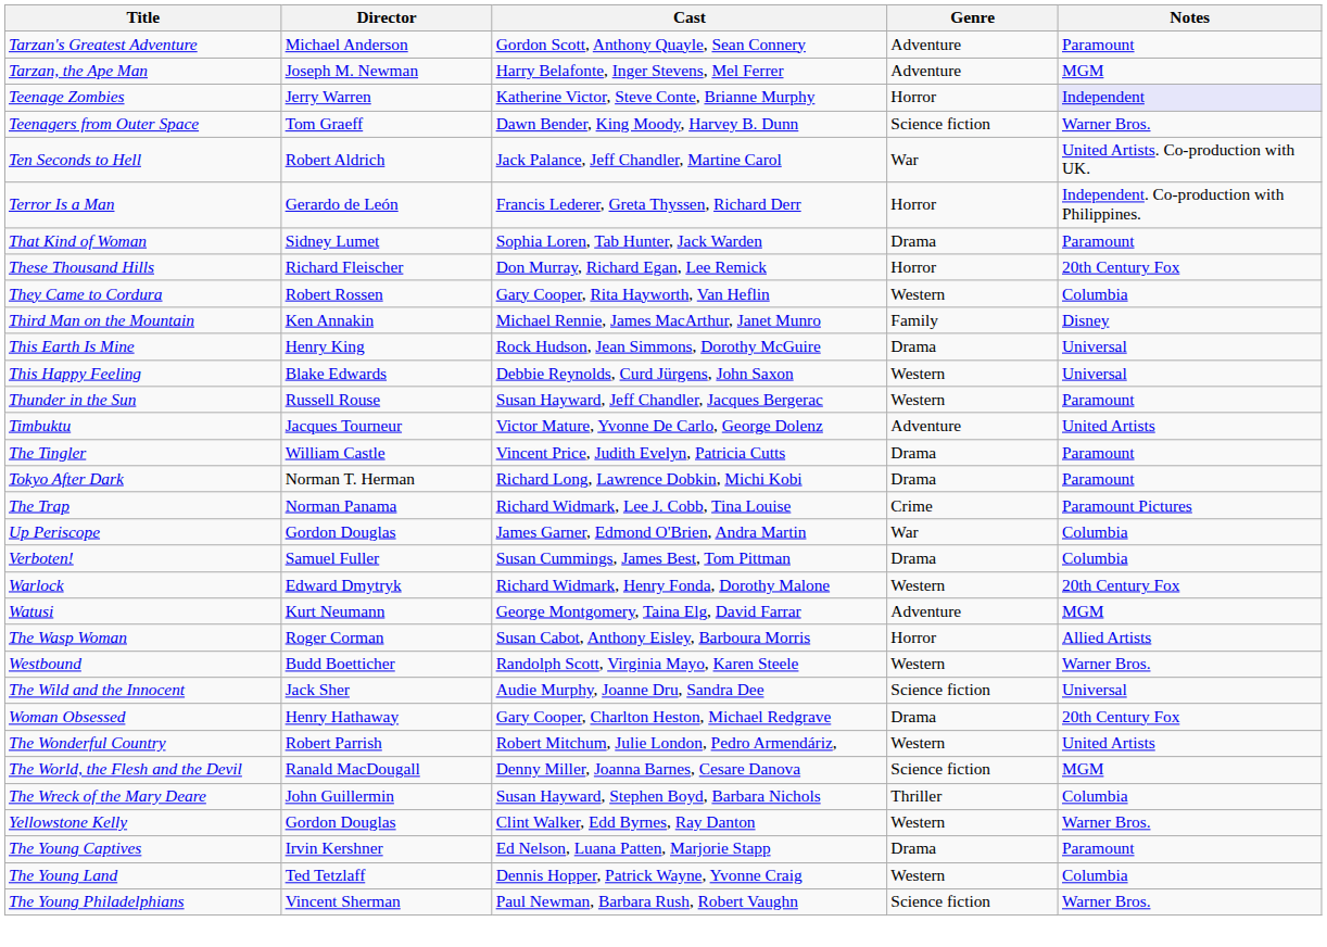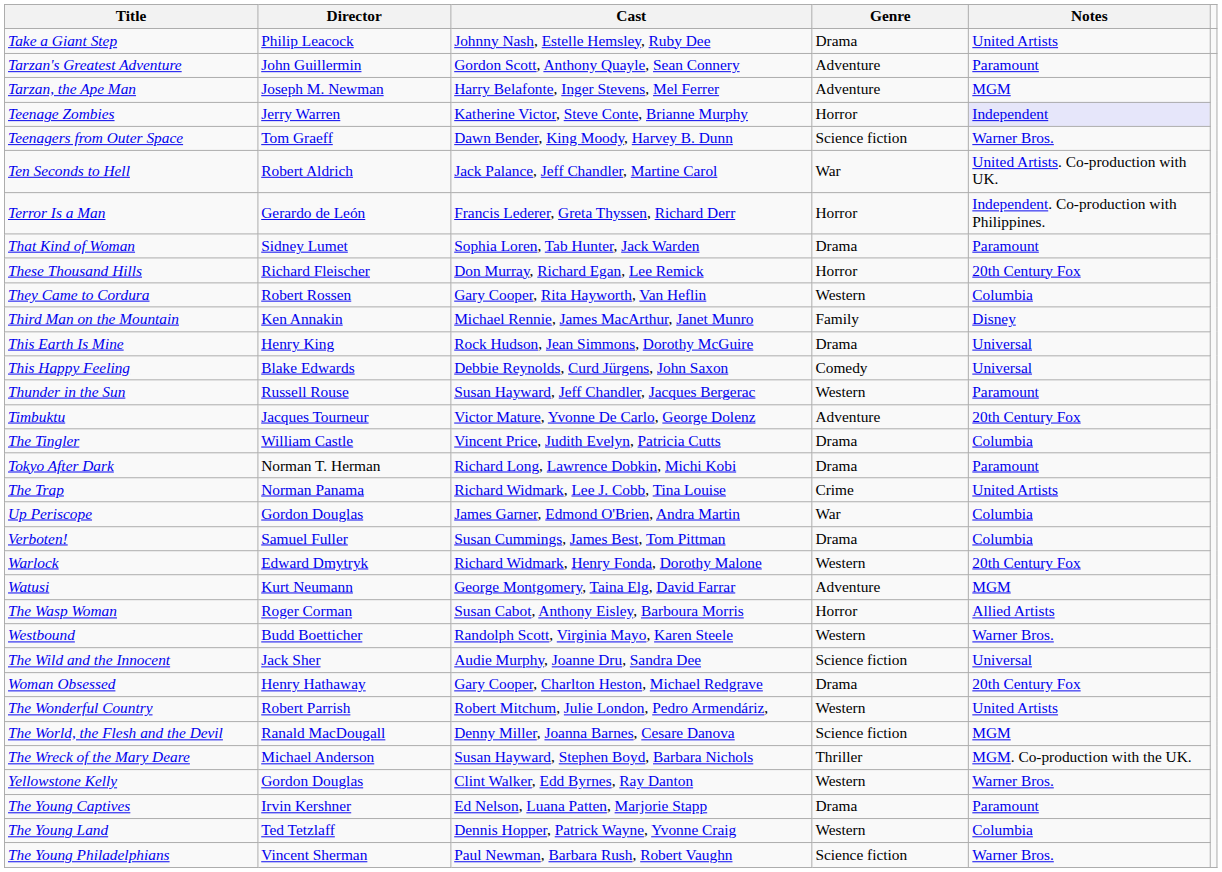+ row: Take a Giant Step | Philip Leacock | Johnny Nash, Estelle Hemsley, Ruby Dee | Drama | United Artists
Tarzan's Greatest Adventure | Director: Michael Anderson -> John Guillermin
This Happy Feeling | Genre: Western -> Comedy
Timbuktu | Notes: United Artists -> 20th Century Fox
The Tingler | Notes: Paramount -> Columbia
The Trap | Notes: Paramount Pictures -> United Artists
The Wreck of the Mary Deare | Director: John Guillermin -> Michael Anderson
The Wreck of the Mary Deare | Notes: Columbia -> MGM. Co-production with the UK.
